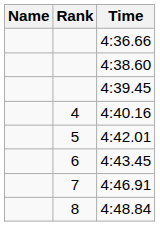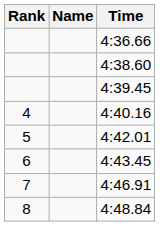columns swapped: Rank <-> Name
